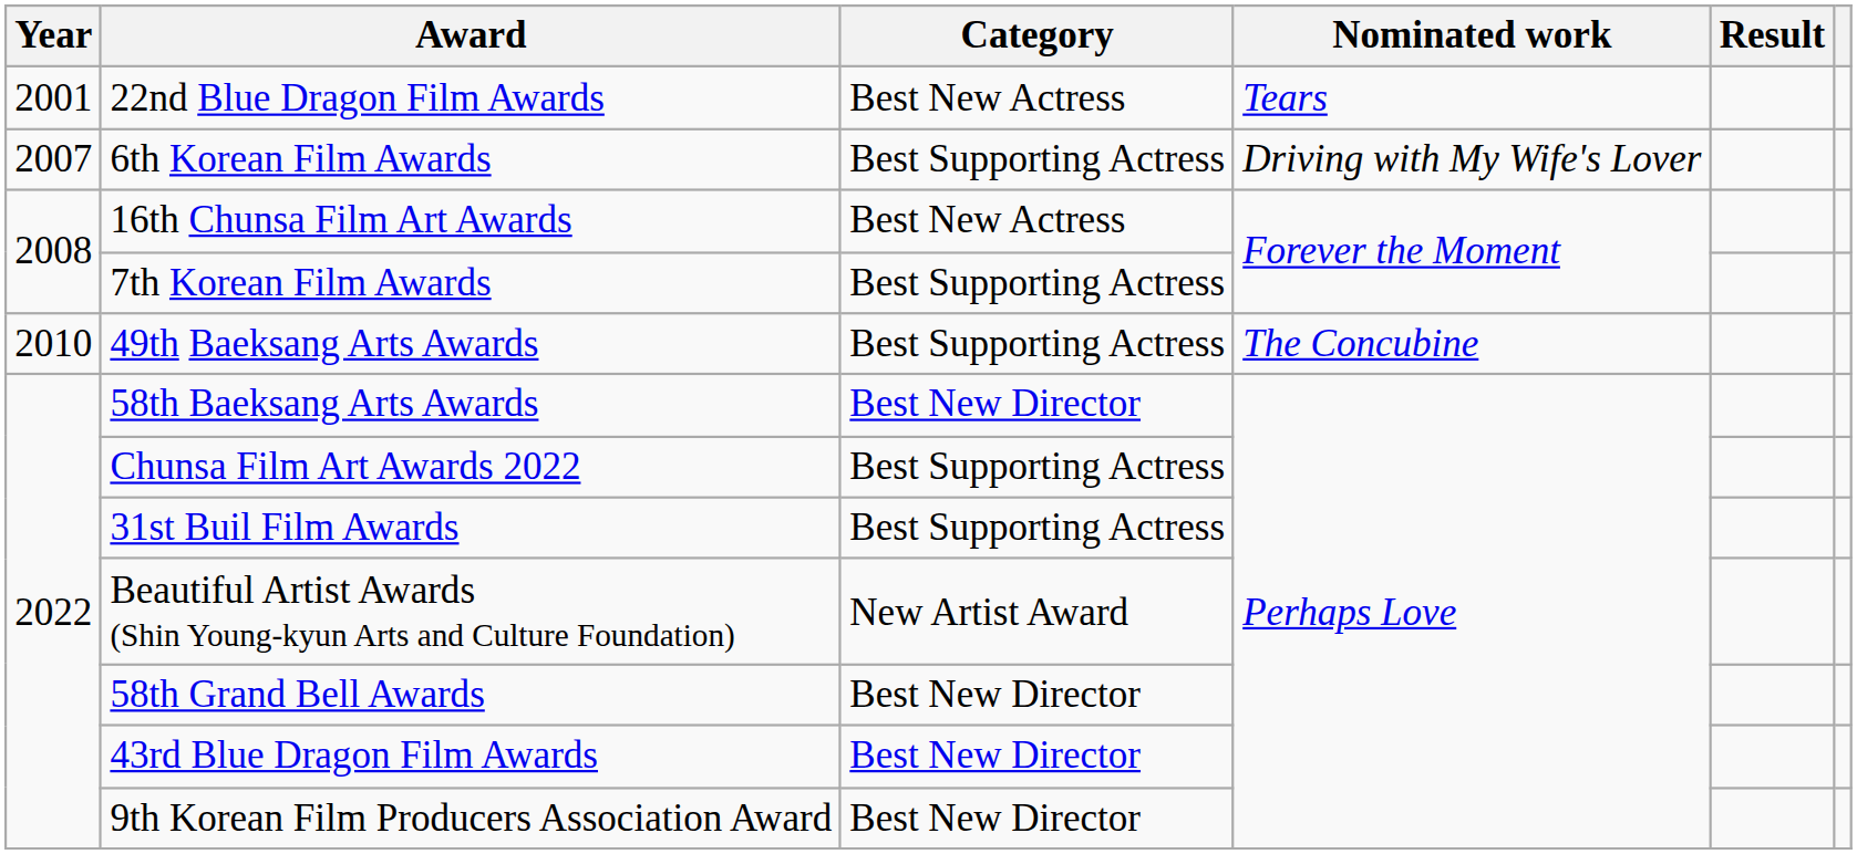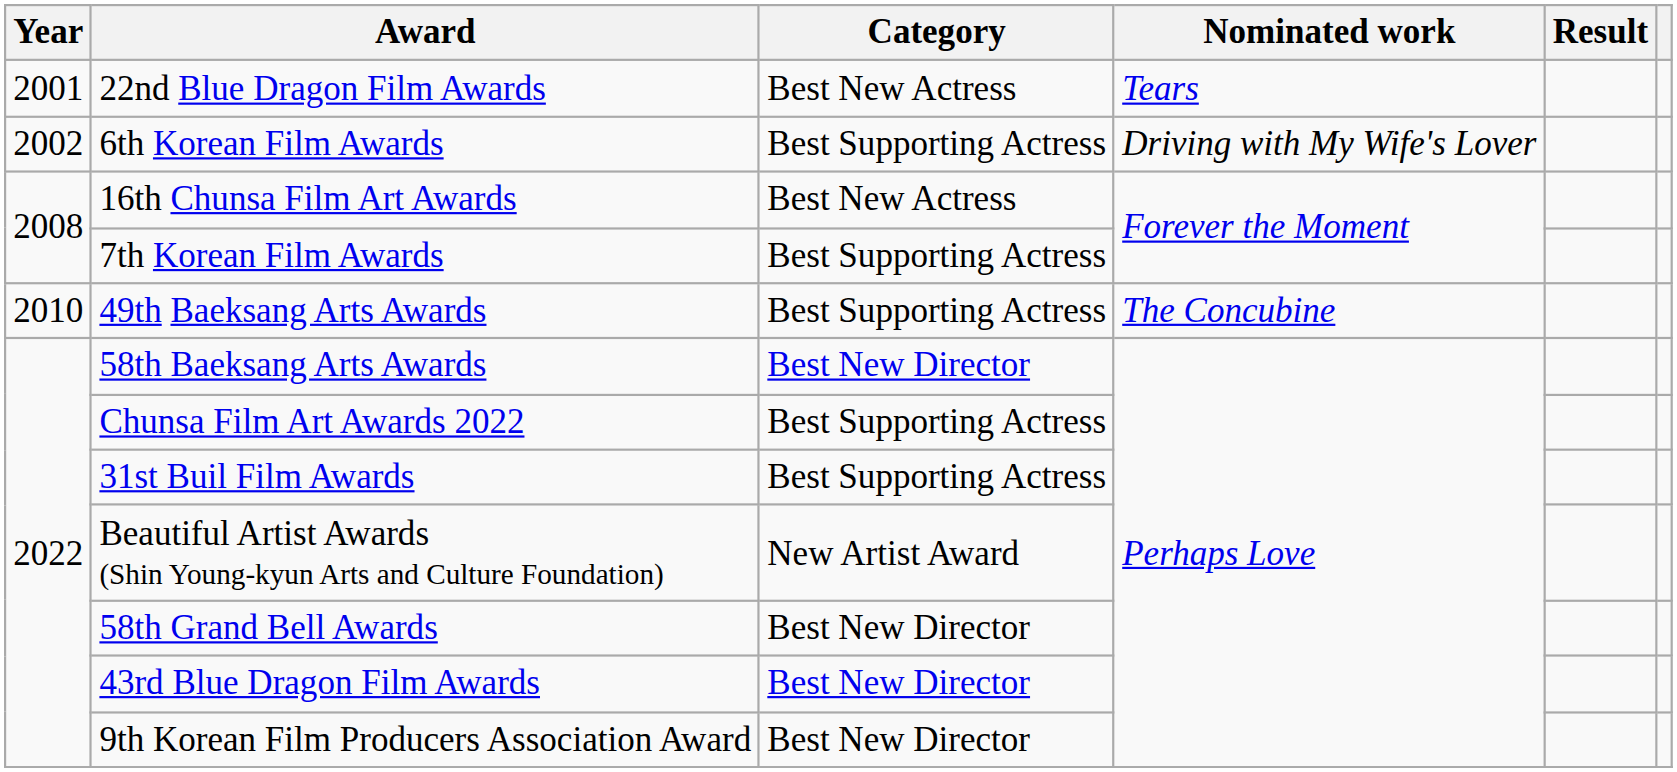6th Korean Film Awards | Year: 2007 -> 2002
